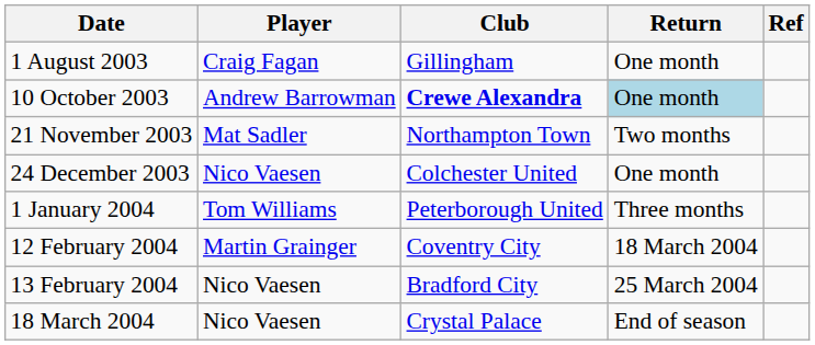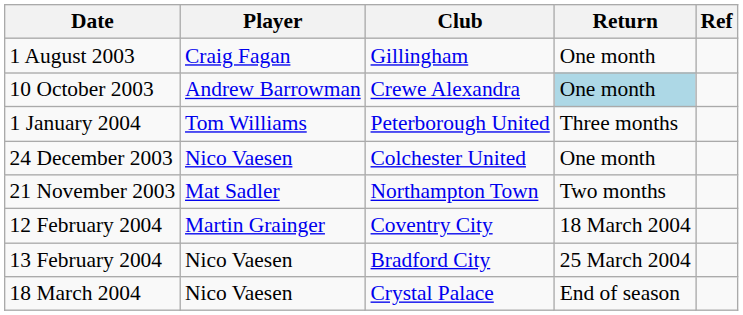10 October 2003 | Club: bold -> normal
rows swapped: 21 November 2003 <-> 1 January 2004
